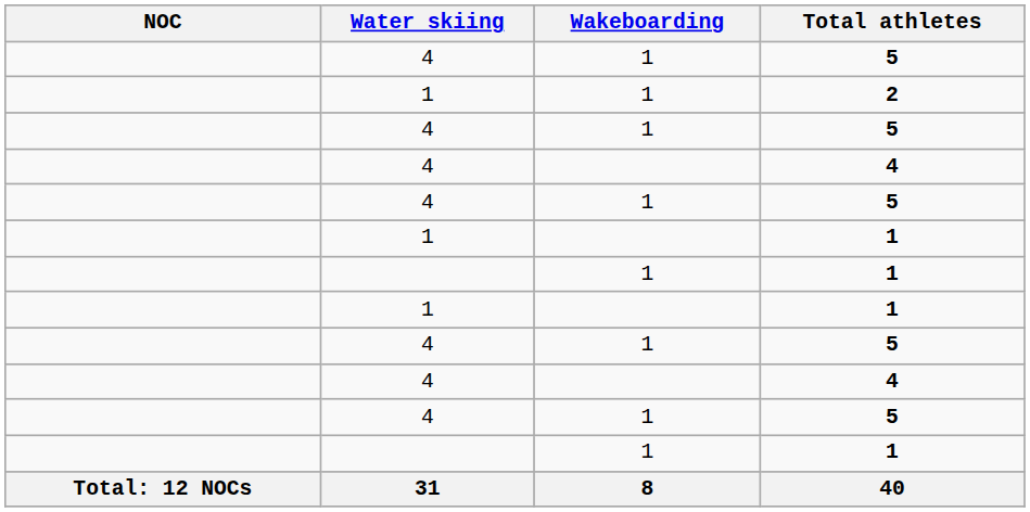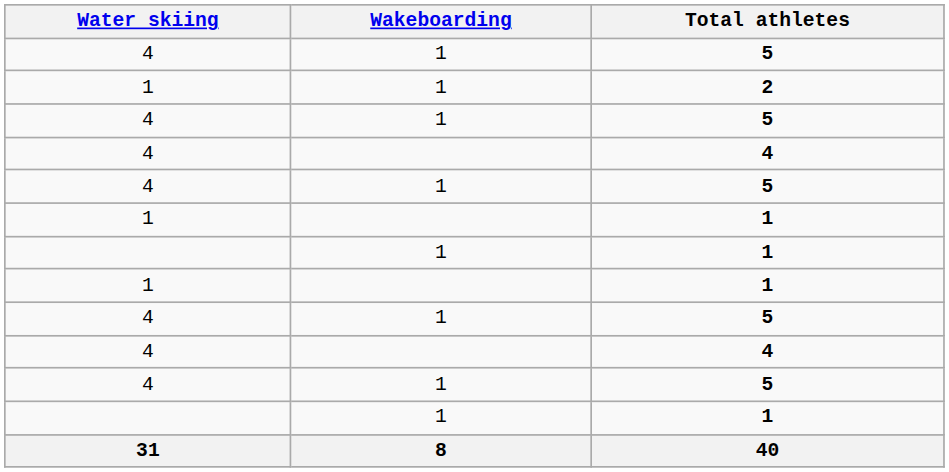- column: NOC | Total: 12 NOCs
